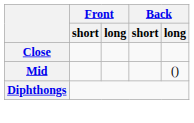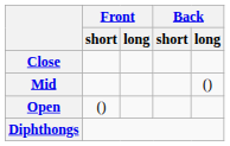+ row: Open | ()
